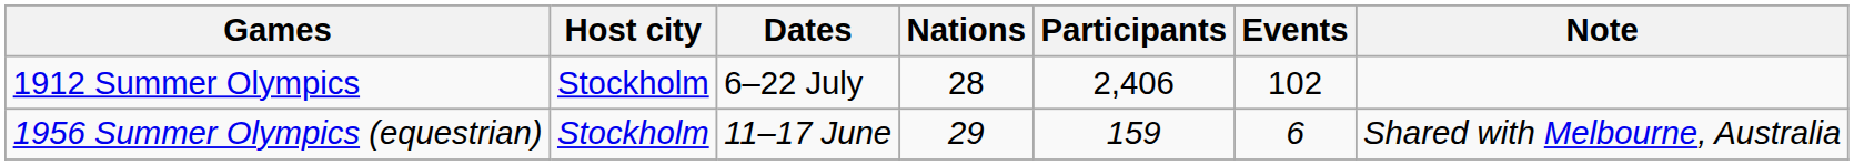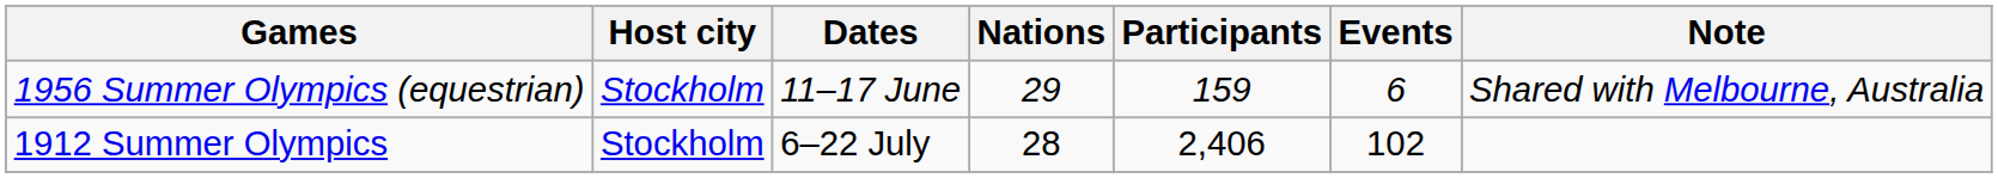rows swapped: 1912 Summer Olympics <-> 1956 Summer Olympics (equestrian)
